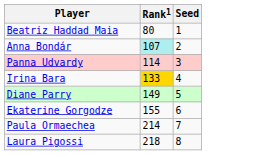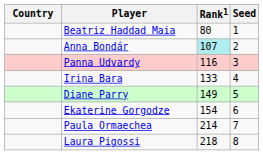+ column: Country
Panna Udvardy | Rank1: 114 -> 116
Irina Bara | Rank1: gold background -> no background
Ekaterine Gorgodze | Rank1: 155 -> 154
